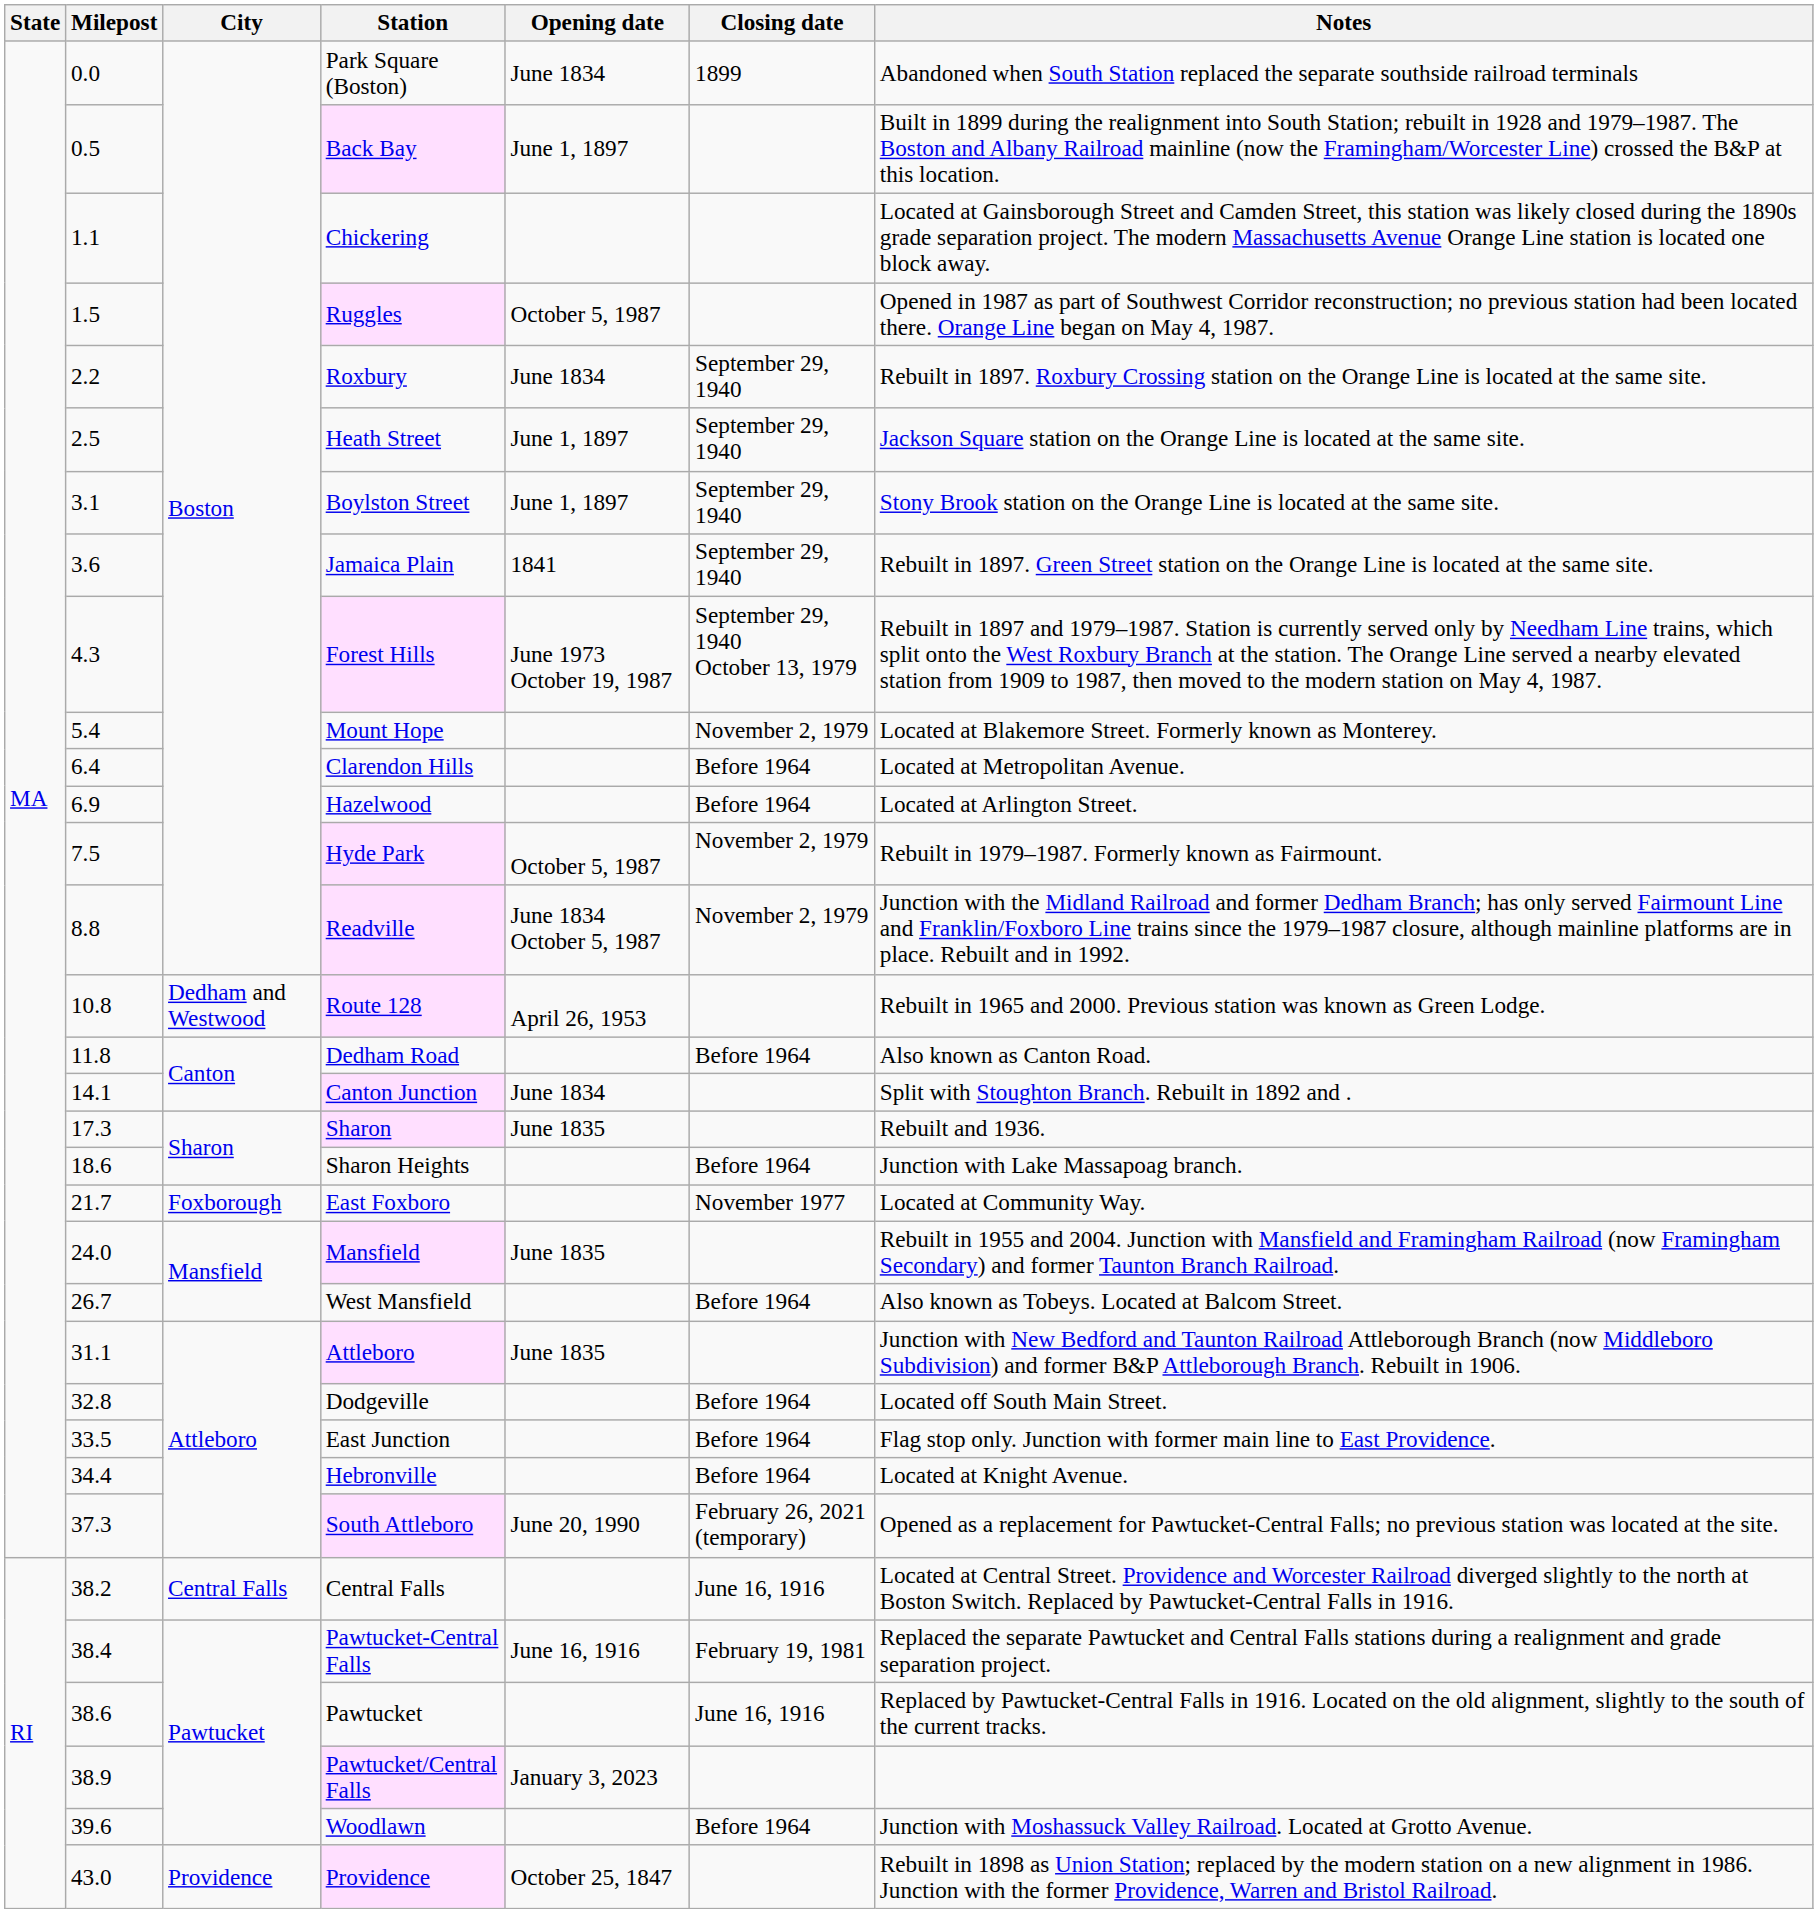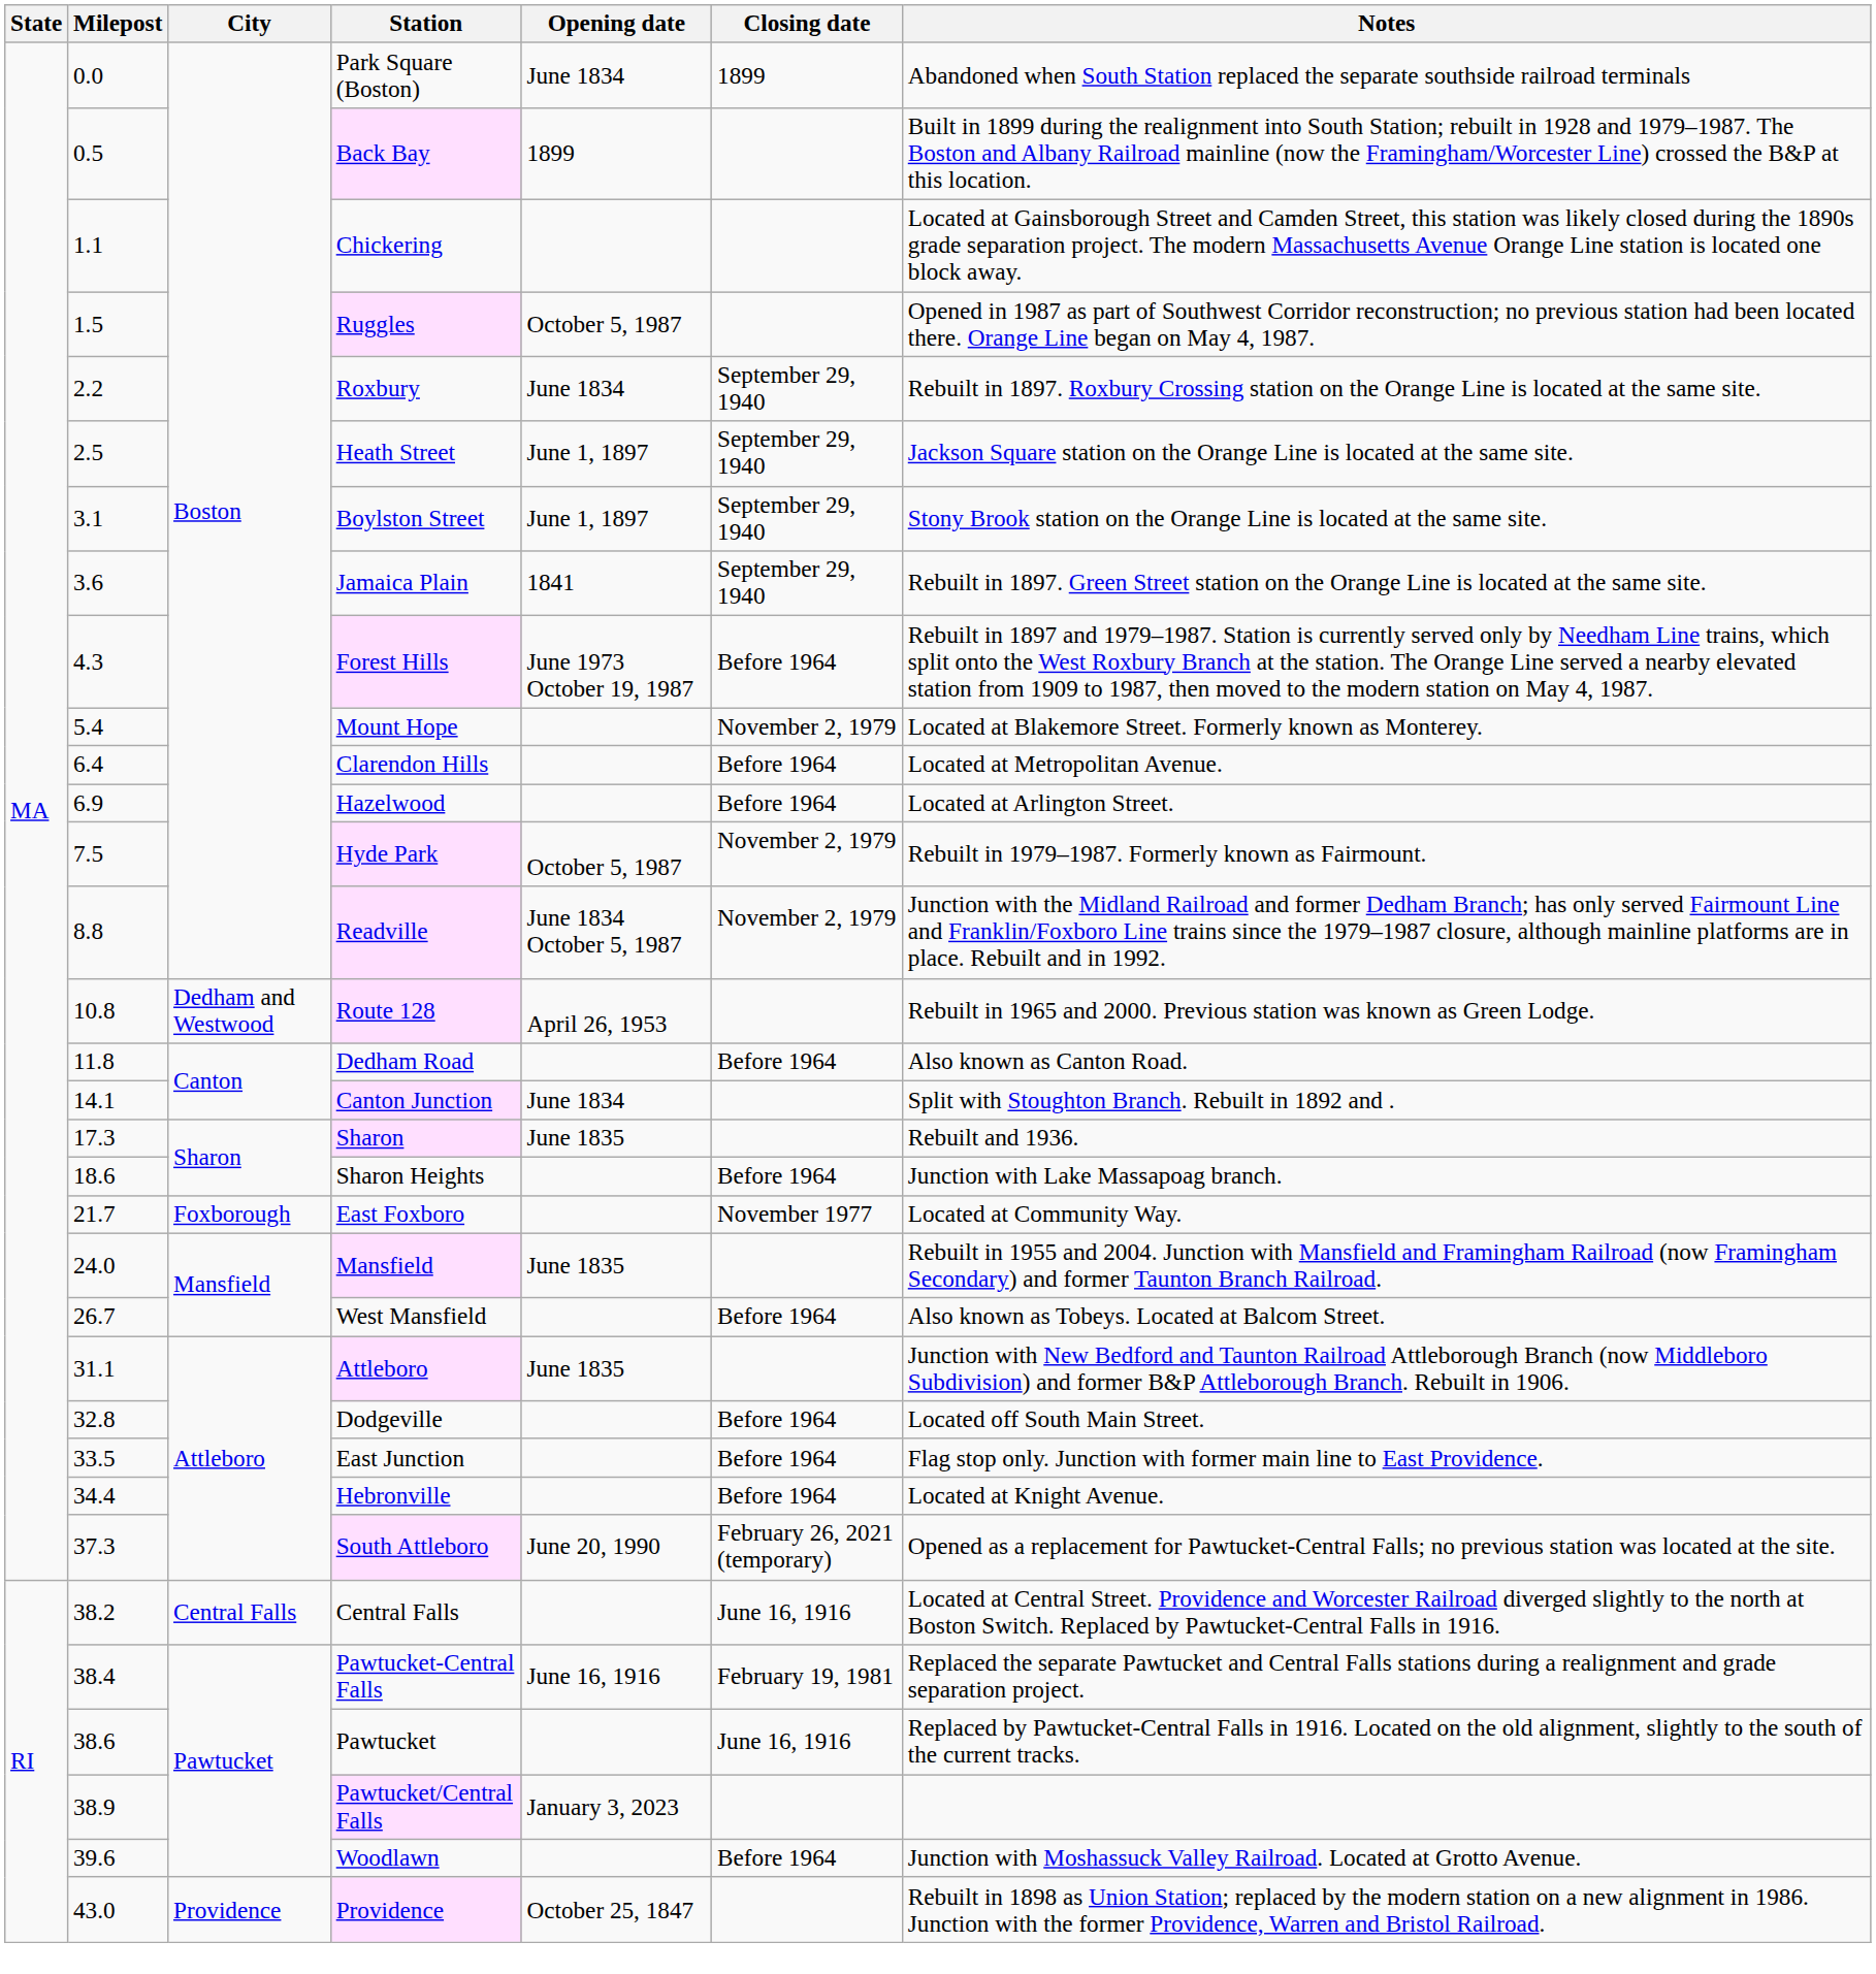Back Bay | Opening date: June 1, 1897 -> 1899
Forest Hills | Closing date: September 29, 1940 October 13, 1979 -> Before 1964
